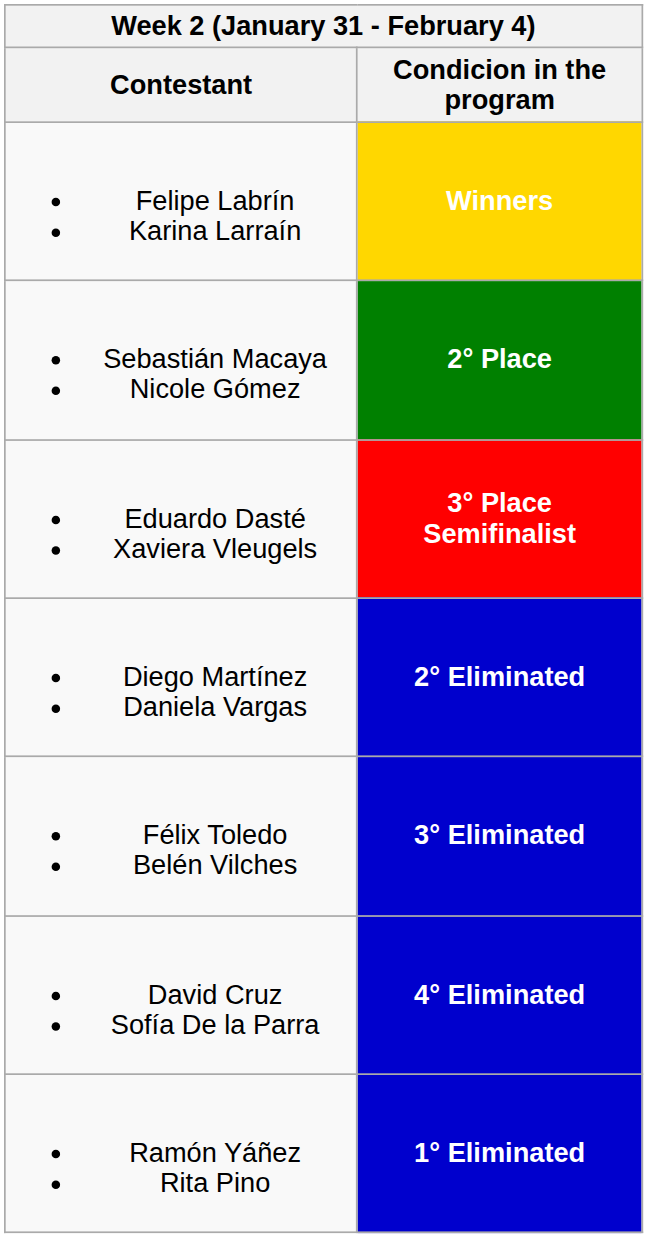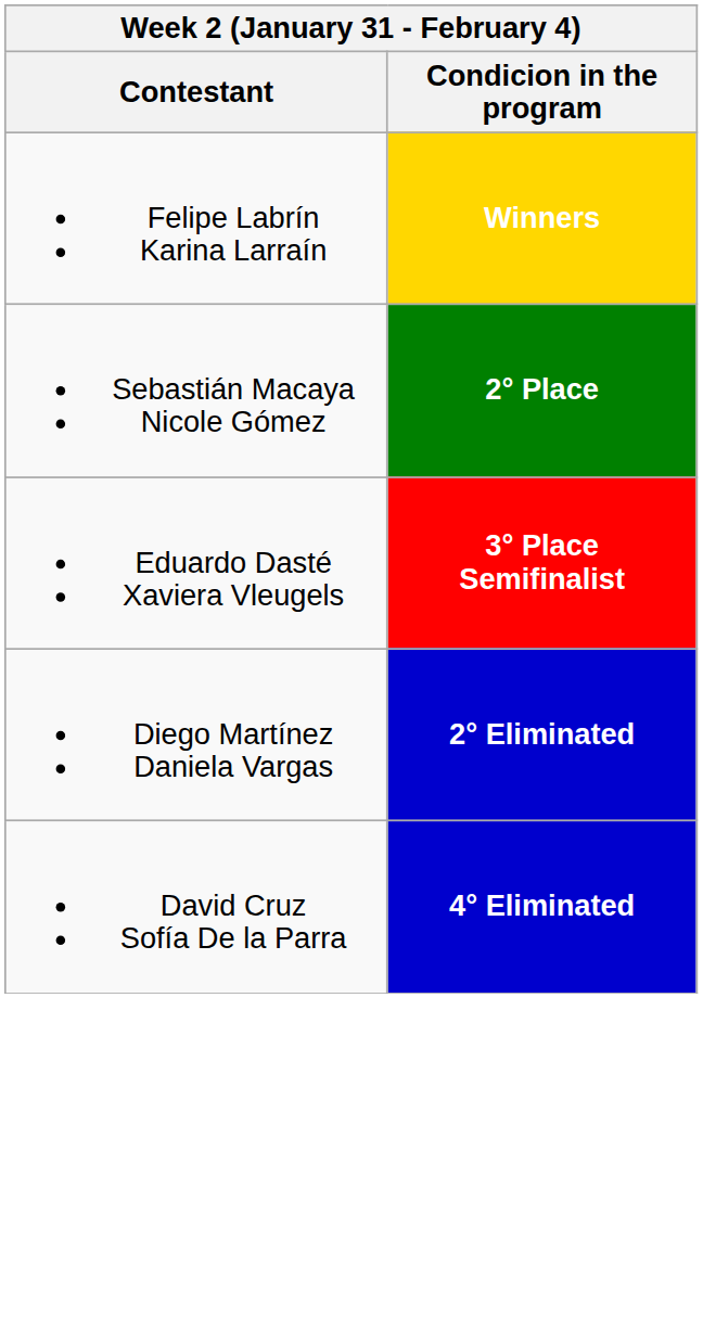- row: Félix Toledo Belén Vilches | 3° Eliminated
- row: Ramón Yáñez Rita Pino | 1° Eliminated
